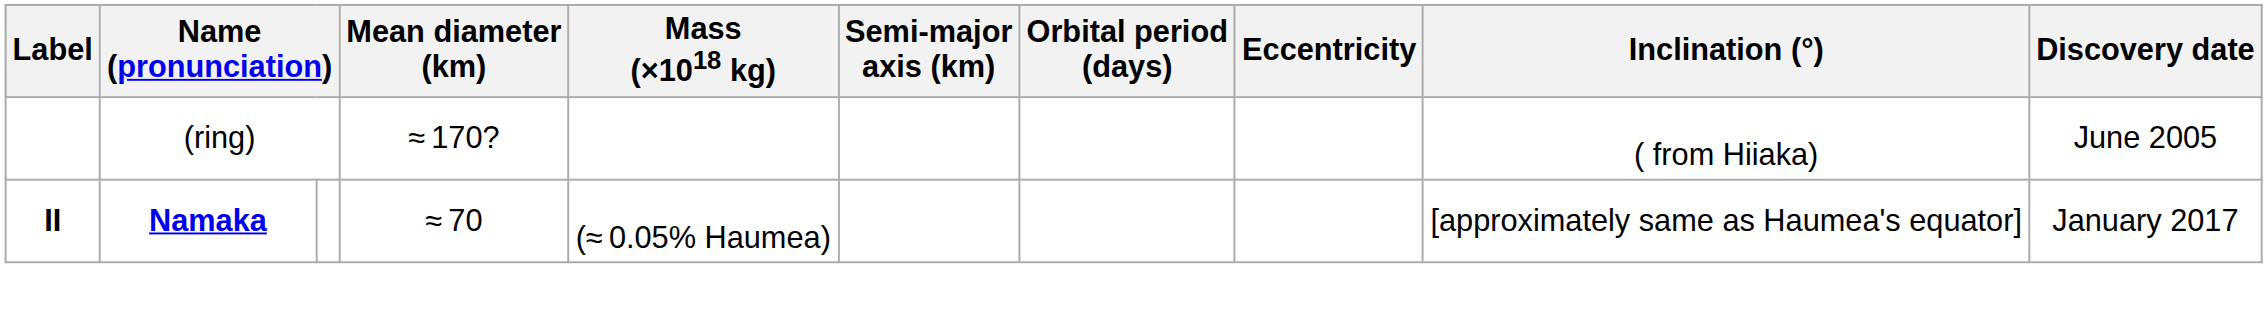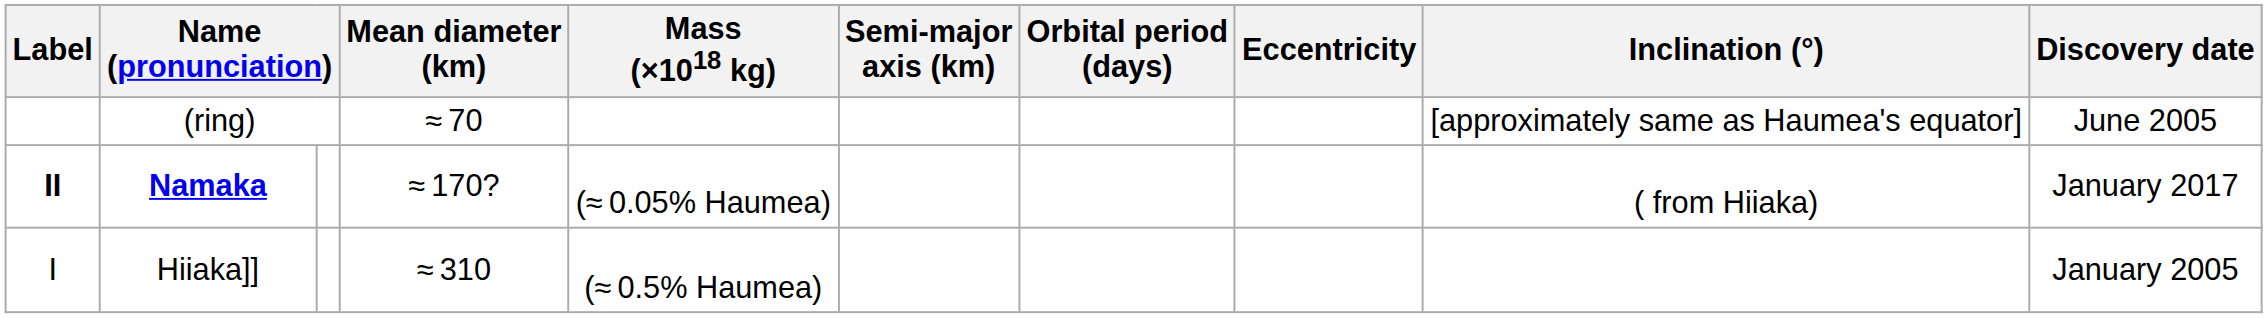(ring) | Mean diameter (km): ≈ 170? -> ≈ 70
(ring) | Inclination (°): ( from Hiiaka) -> [approximately same as Haumea's equator]
Namaka | Mean diameter (km): ≈ 70 -> ≈ 170?
Namaka | Inclination (°): [approximately same as Haumea's equator] -> ( from Hiiaka)
+ row: I | Hiiaka]] | ≈ 310 | (≈ 0.5% Haumea) | January 2005
